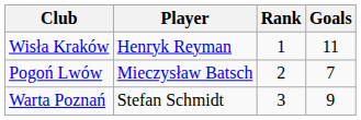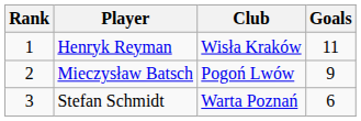columns swapped: Rank <-> Club
Mieczysław Batsch | Goals: 7 -> 9
Stefan Schmidt | Goals: 9 -> 6
